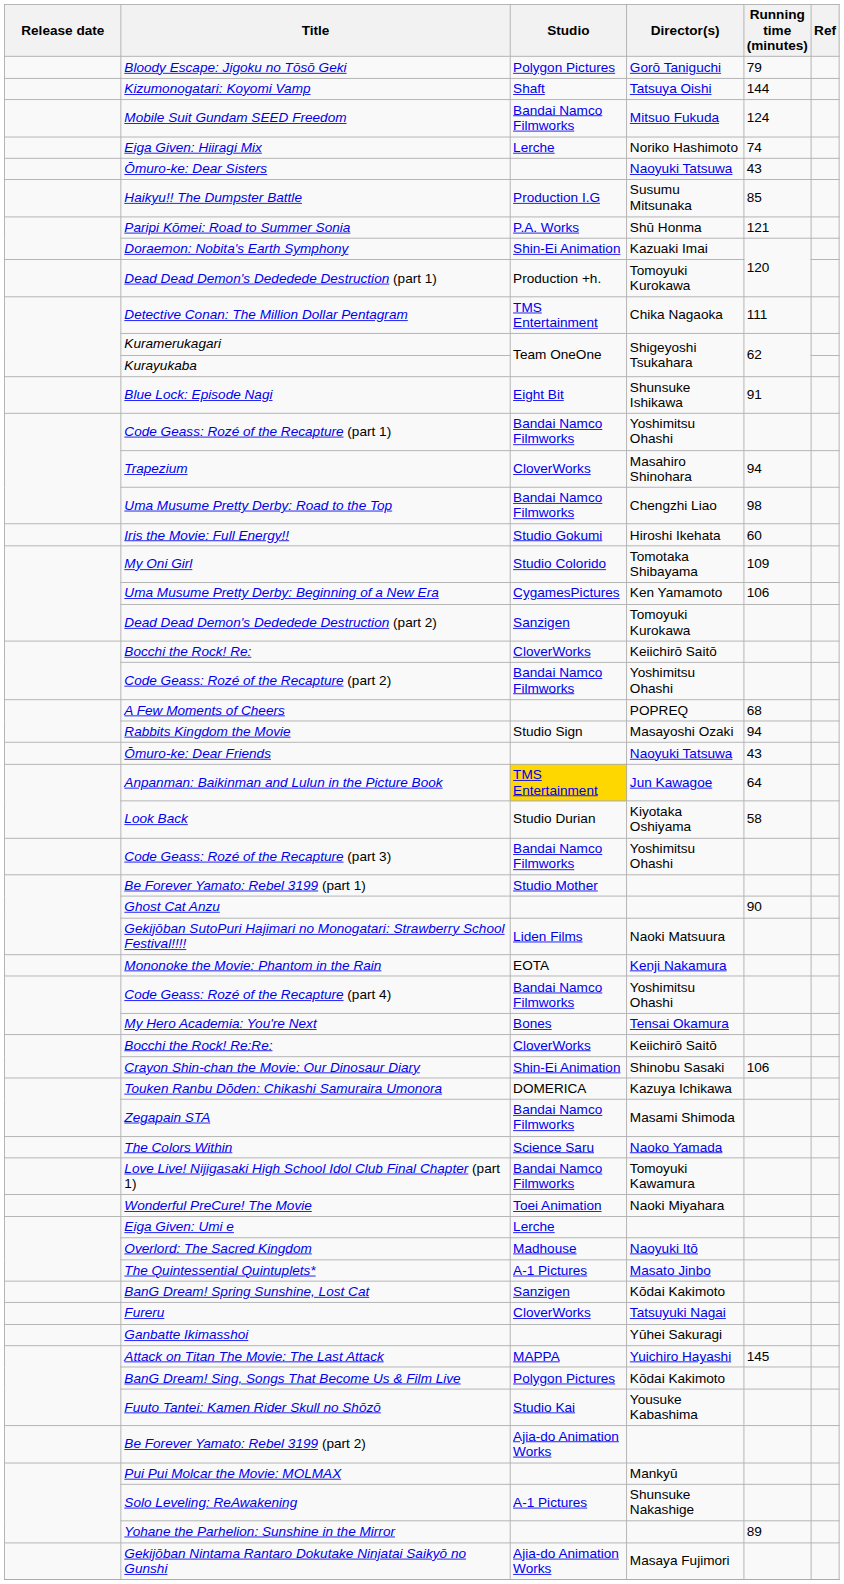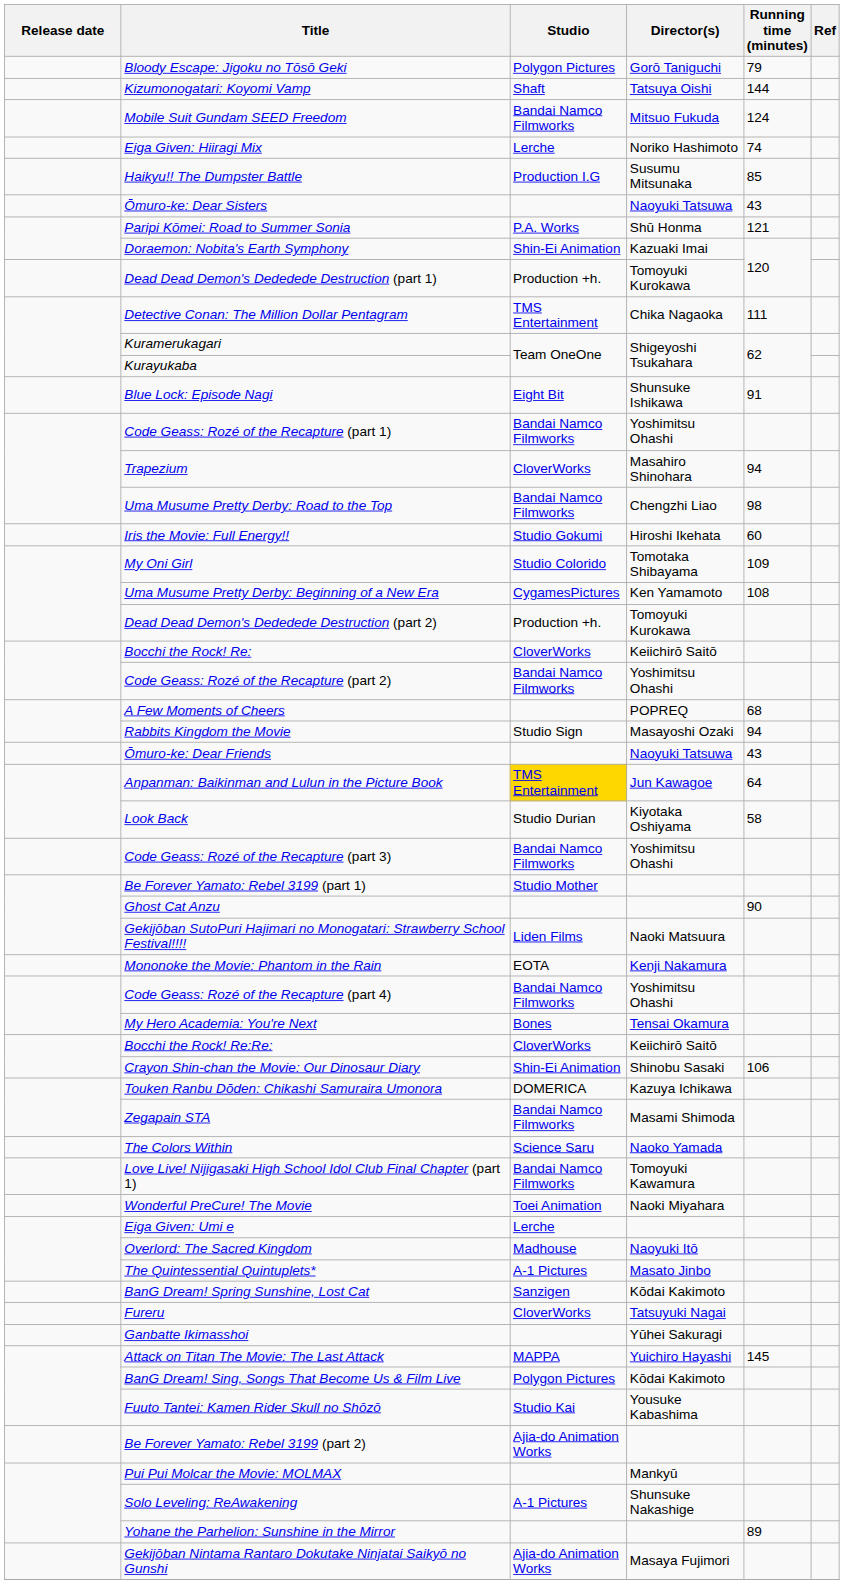rows swapped: Ōmuro-ke: Dear Sisters <-> Haikyu!! The Dumpster Battle
Uma Musume Pretty Derby: Beginning of a New Era | Running time (minutes): 106 -> 108
Dead Dead Demon's Dededede Destruction (part 2) | Studio: Sanzigen -> Production +h.
